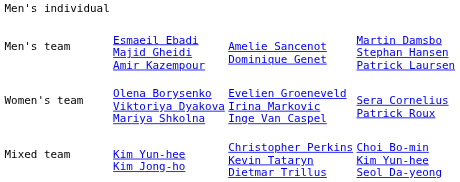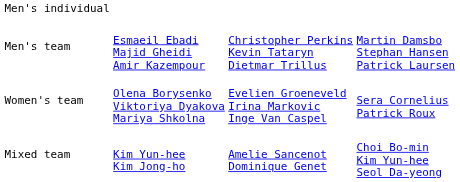Men's team | column 3: Amelie Sancenot Dominique Genet -> Christopher Perkins Kevin Tataryn Dietmar Trillus
Mixed team | column 3: Christopher Perkins Kevin Tataryn Dietmar Trillus -> Amelie Sancenot Dominique Genet
